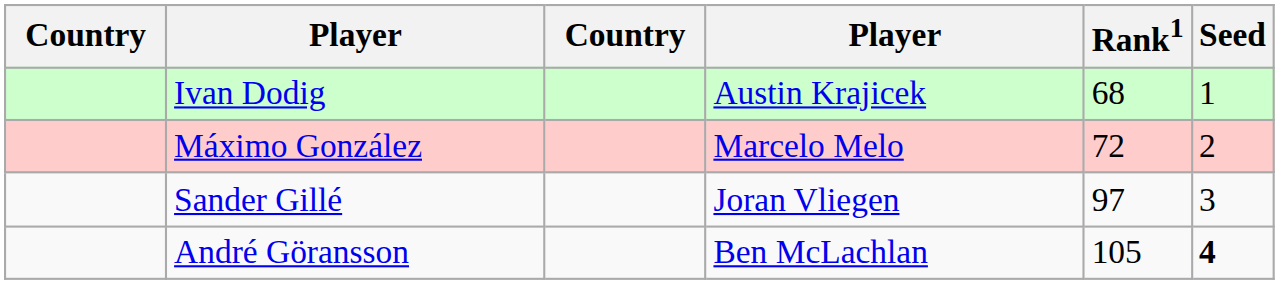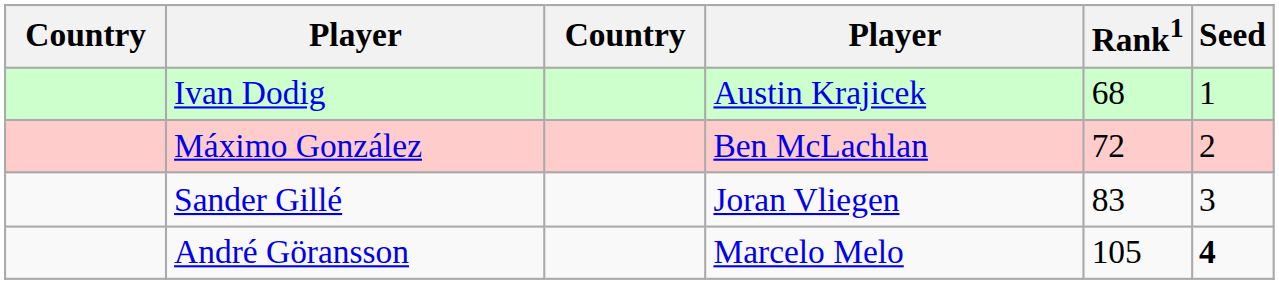Máximo González | column 4: Marcelo Melo -> Ben McLachlan
Sander Gillé | Rank1: 97 -> 83
André Göransson | column 4: Ben McLachlan -> Marcelo Melo
